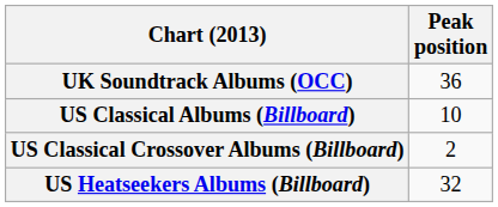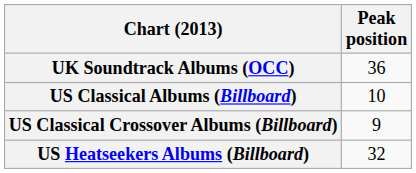US Classical Crossover Albums (Billboard) | Peak position: 2 -> 9
